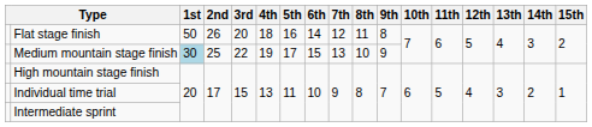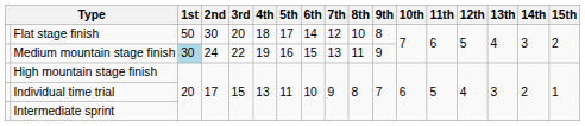Flat stage finish | 2nd: 26 -> 30
Flat stage finish | 5th: 16 -> 17
Flat stage finish | 8th: 11 -> 10
Medium mountain stage finish | 2nd: 25 -> 24
Medium mountain stage finish | 5th: 17 -> 16
Medium mountain stage finish | 8th: 10 -> 11
